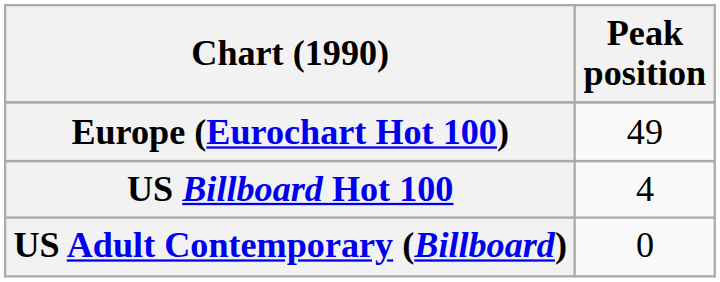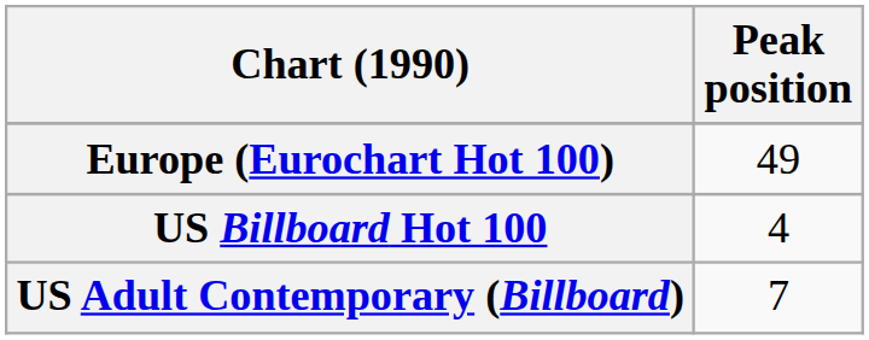US Adult Contemporary (Billboard) | Peak position: 0 -> 7
